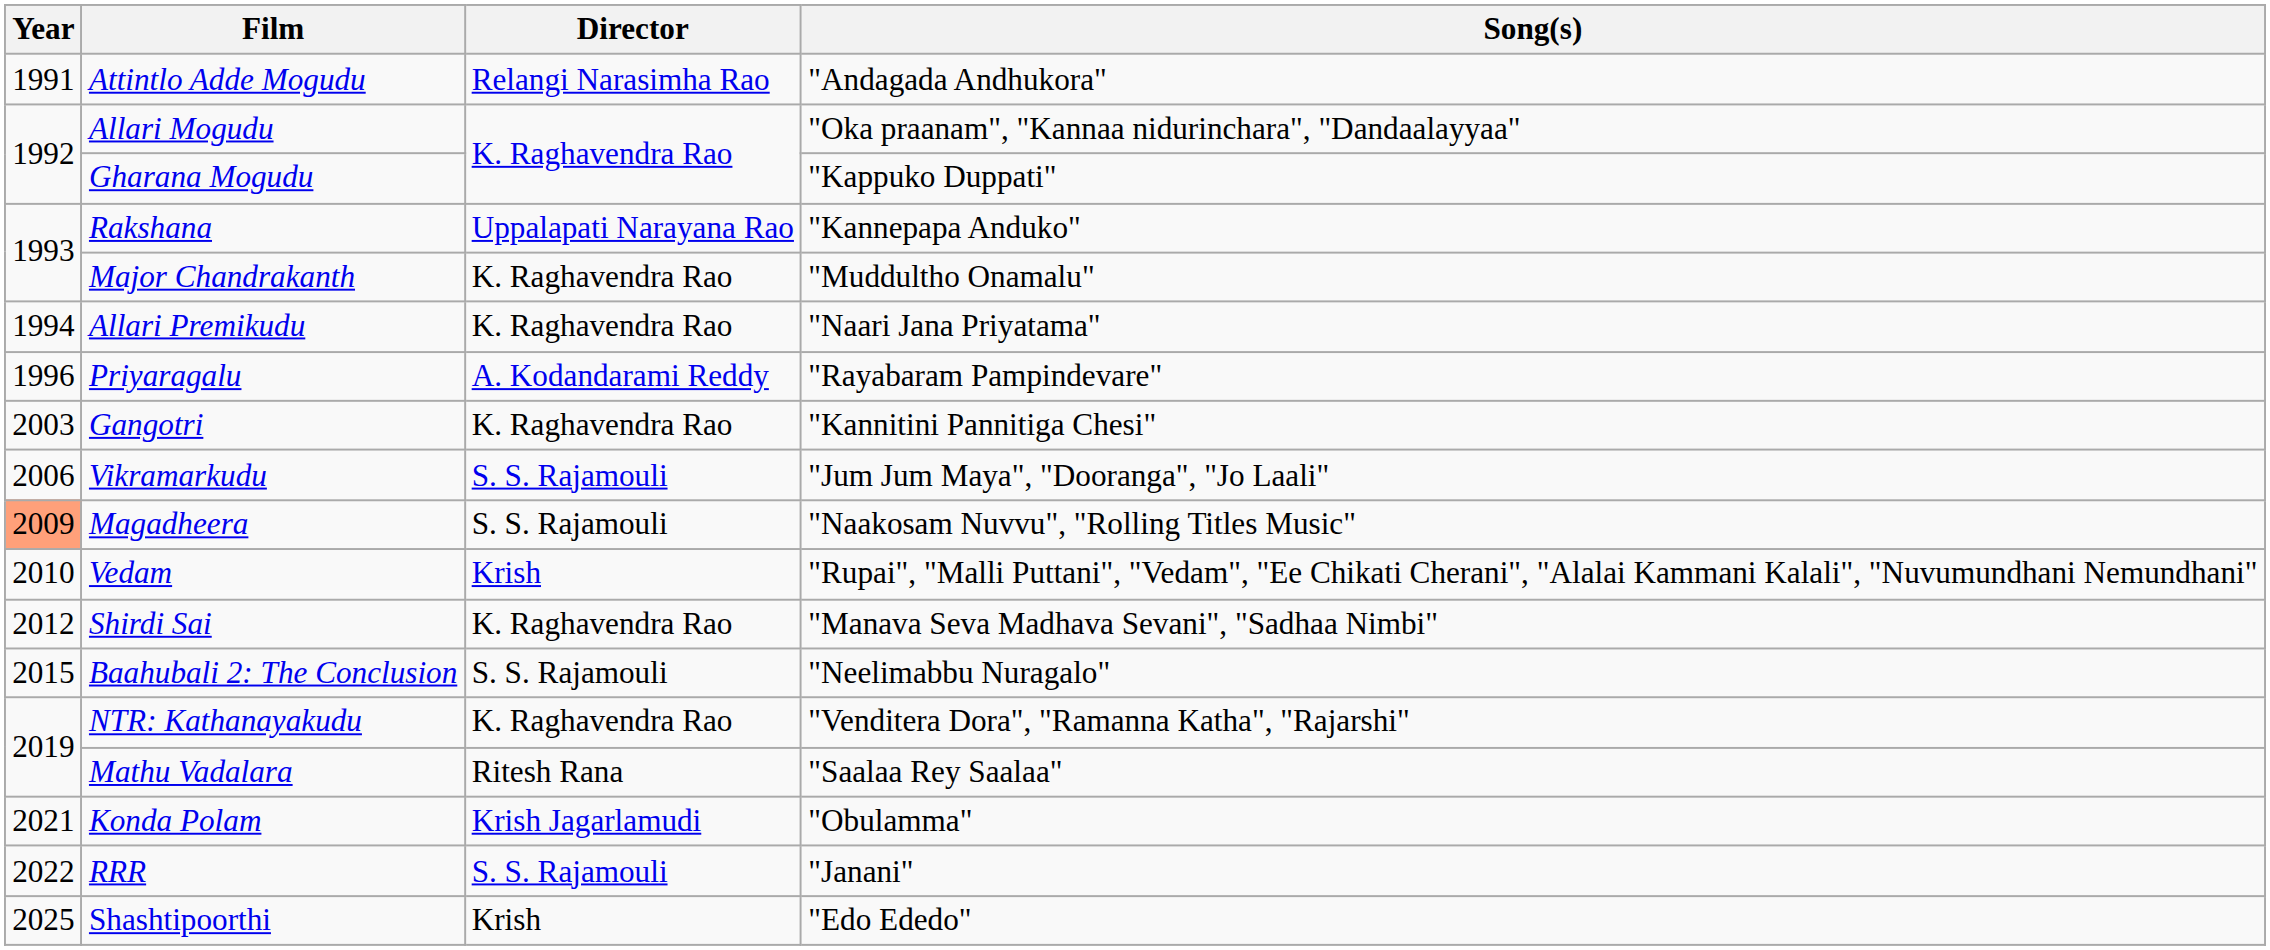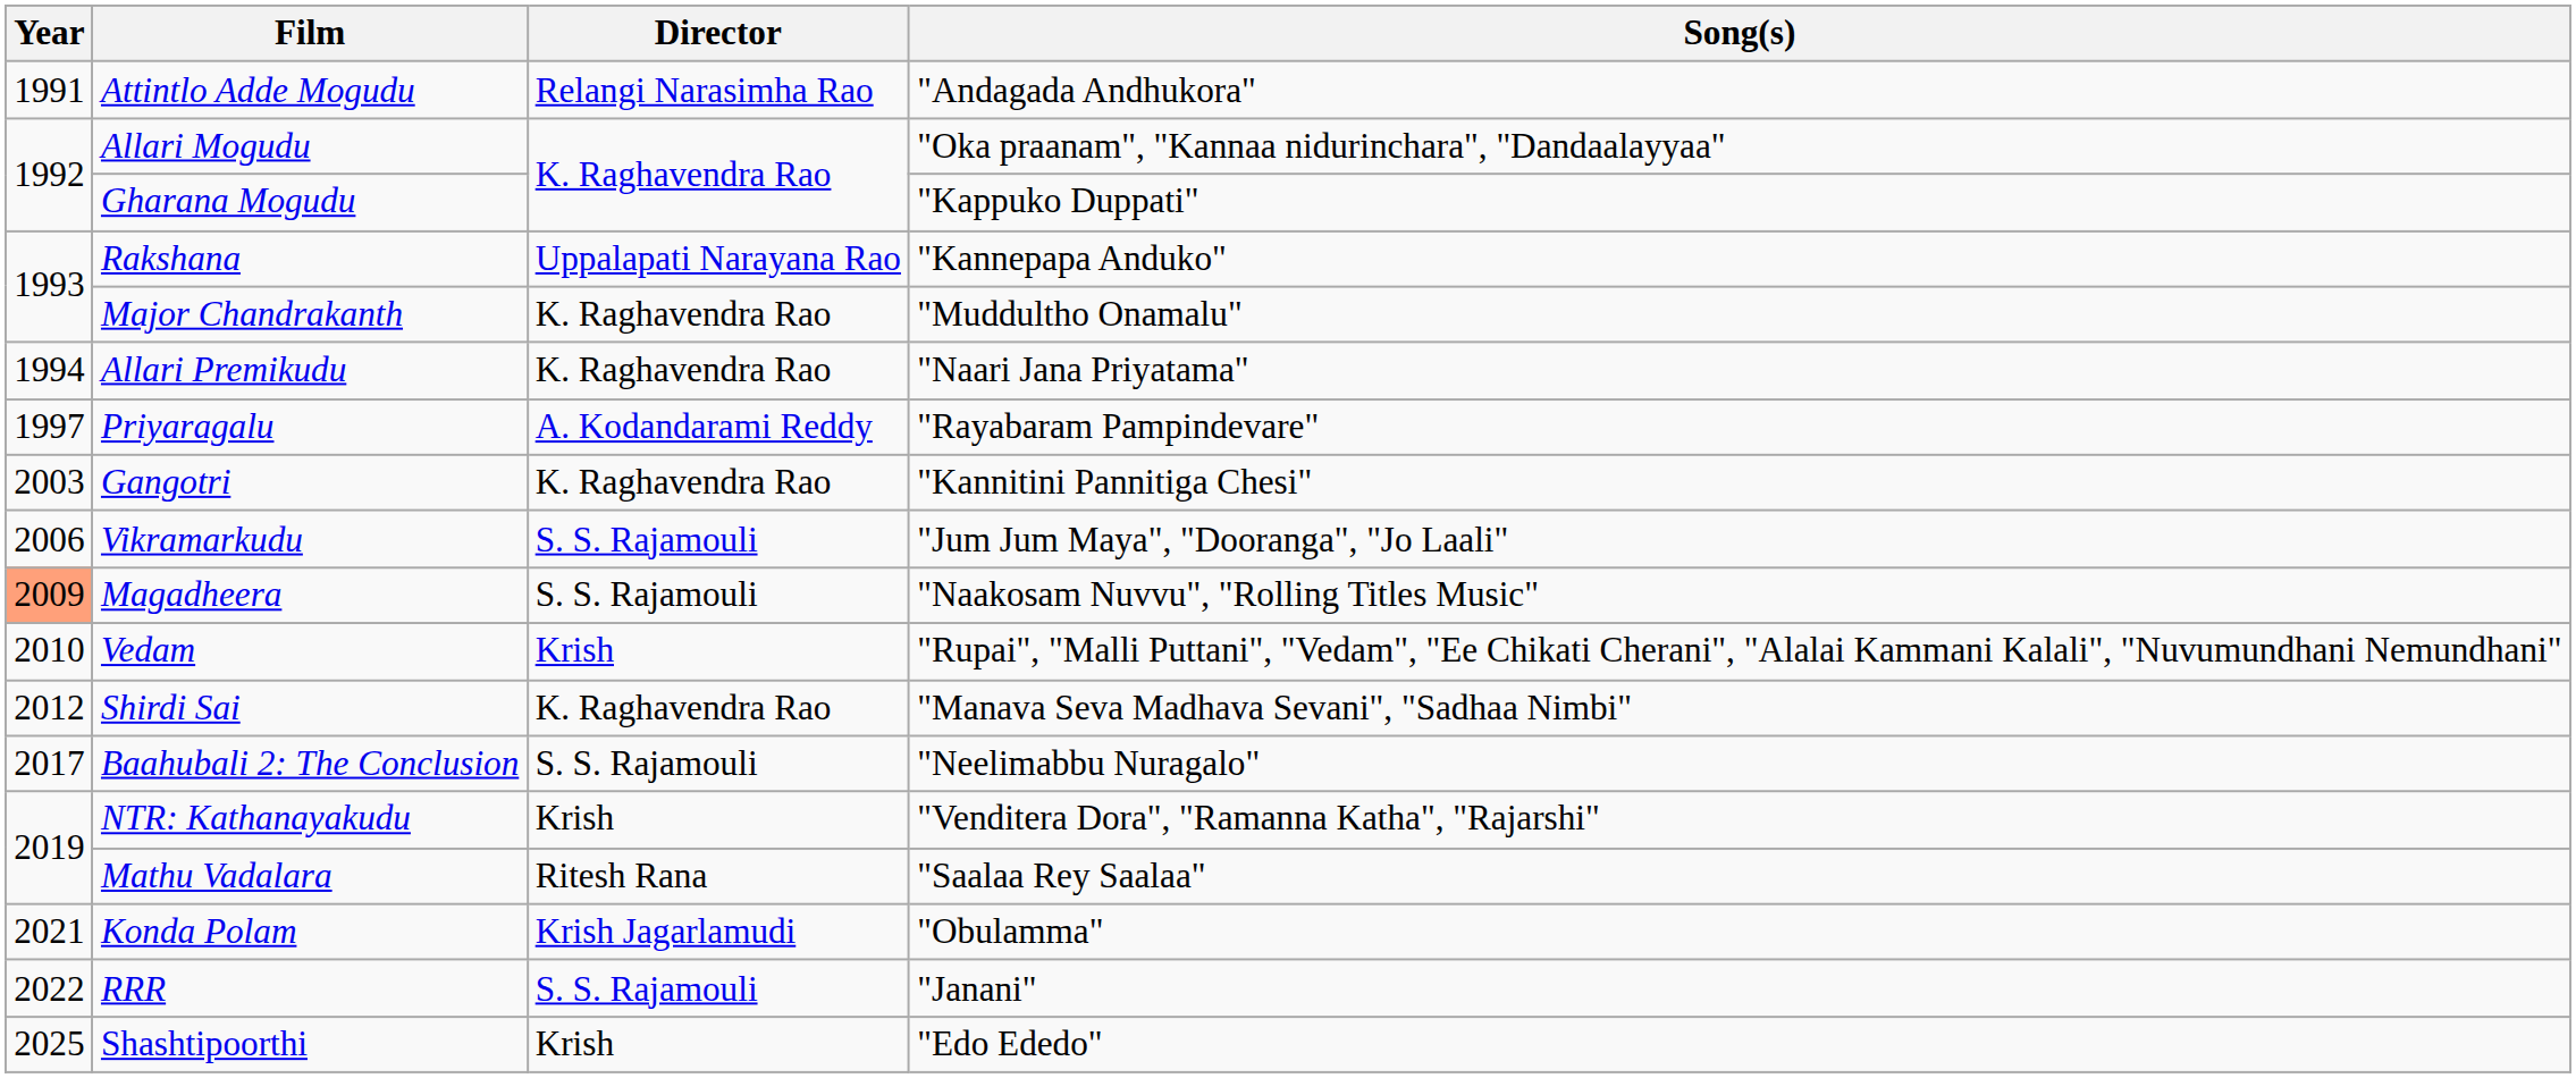Priyaragalu | Year: 1996 -> 1997
Baahubali 2: The Conclusion | Year: 2015 -> 2017
NTR: Kathanayakudu | Director: K. Raghavendra Rao -> Krish
